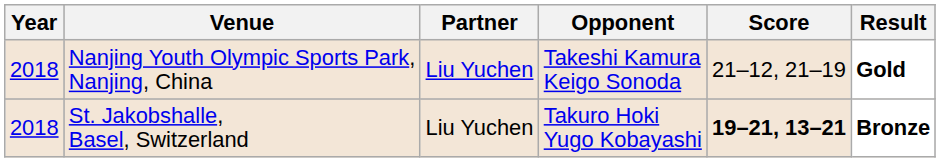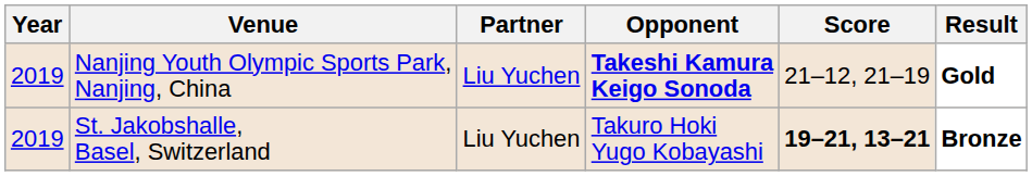Nanjing Youth Olympic Sports Park, Nanjing, China | Year: 2018 -> 2019
Nanjing Youth Olympic Sports Park, Nanjing, China | Opponent: normal -> bold
St. Jakobshalle, Basel, Switzerland | Year: 2018 -> 2019
